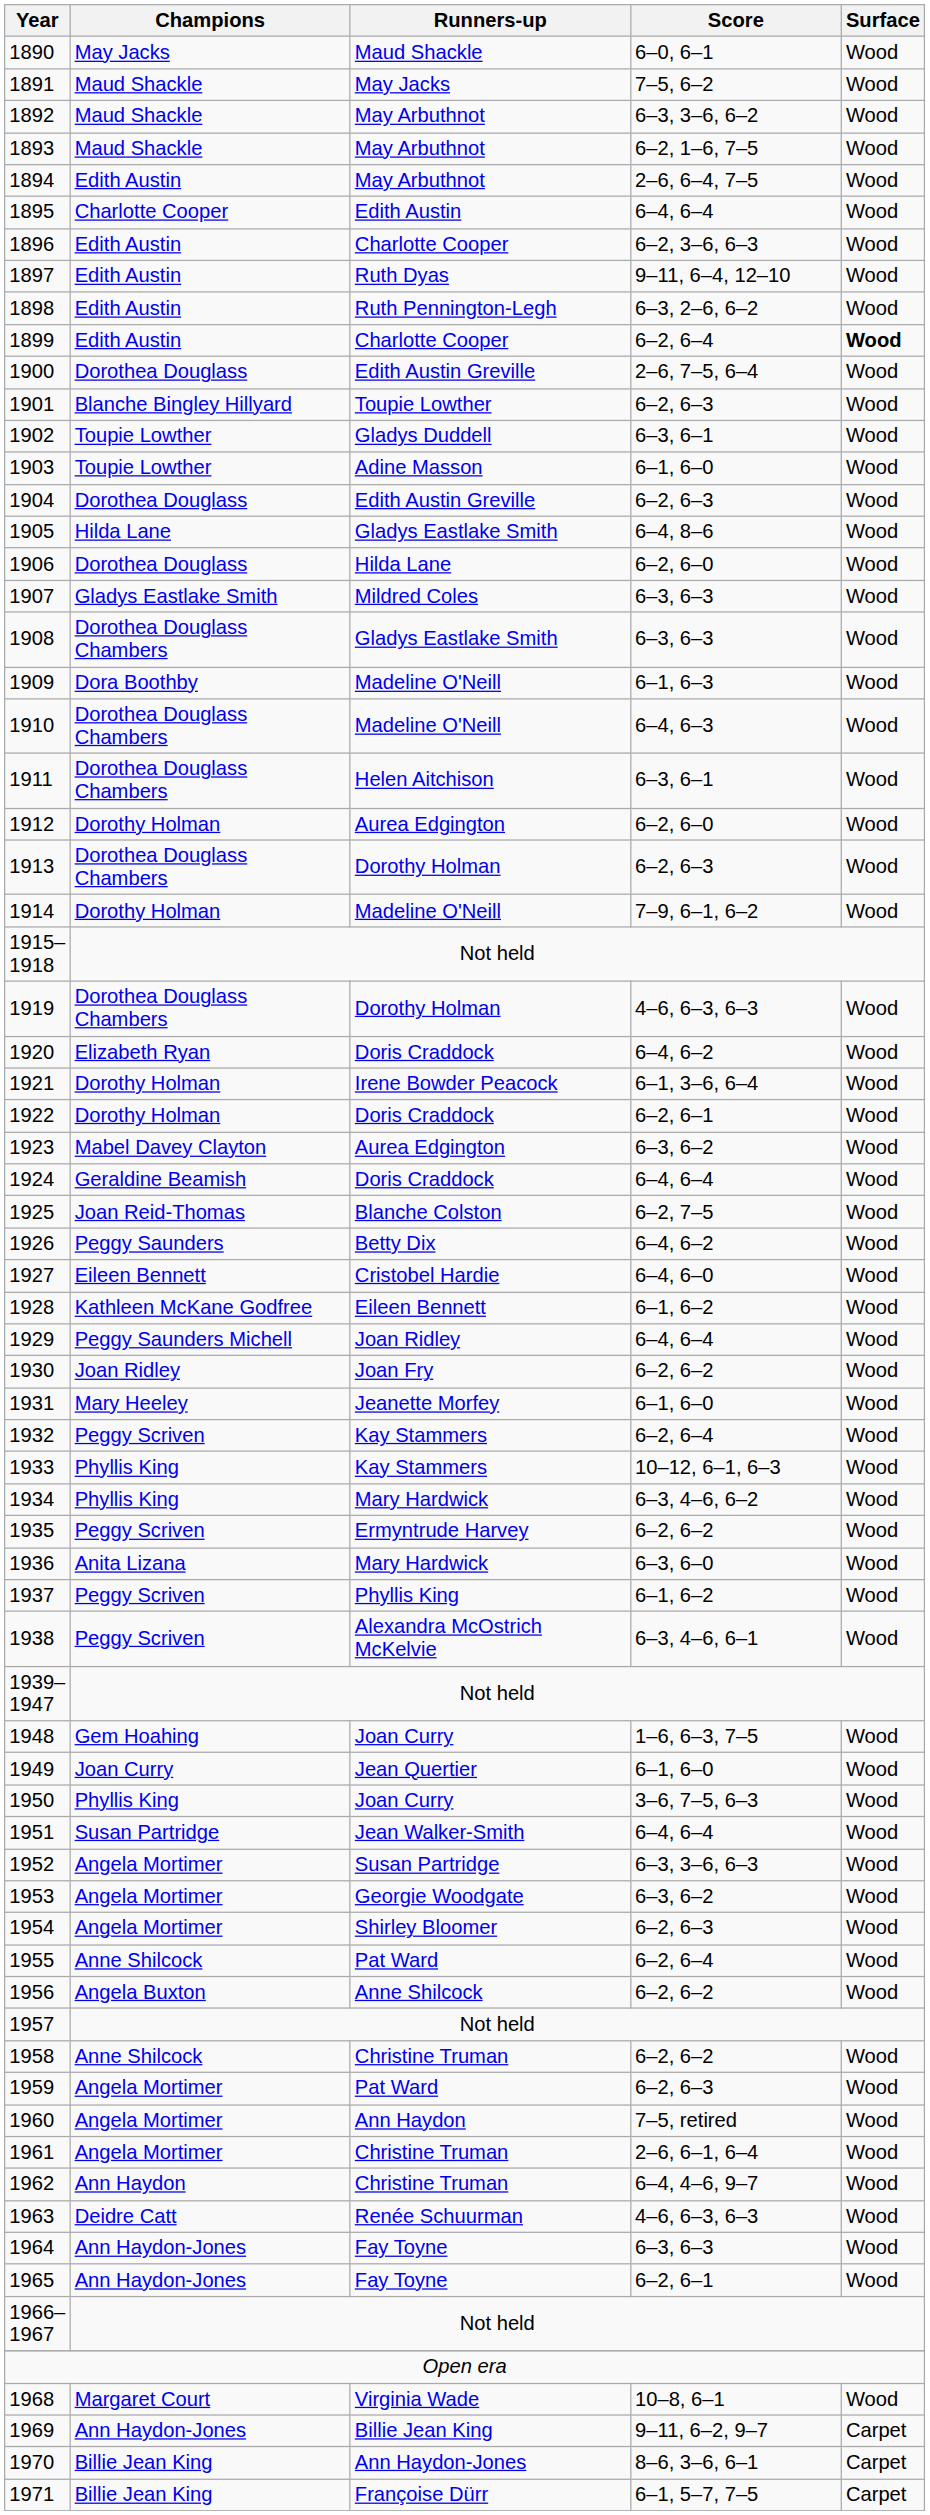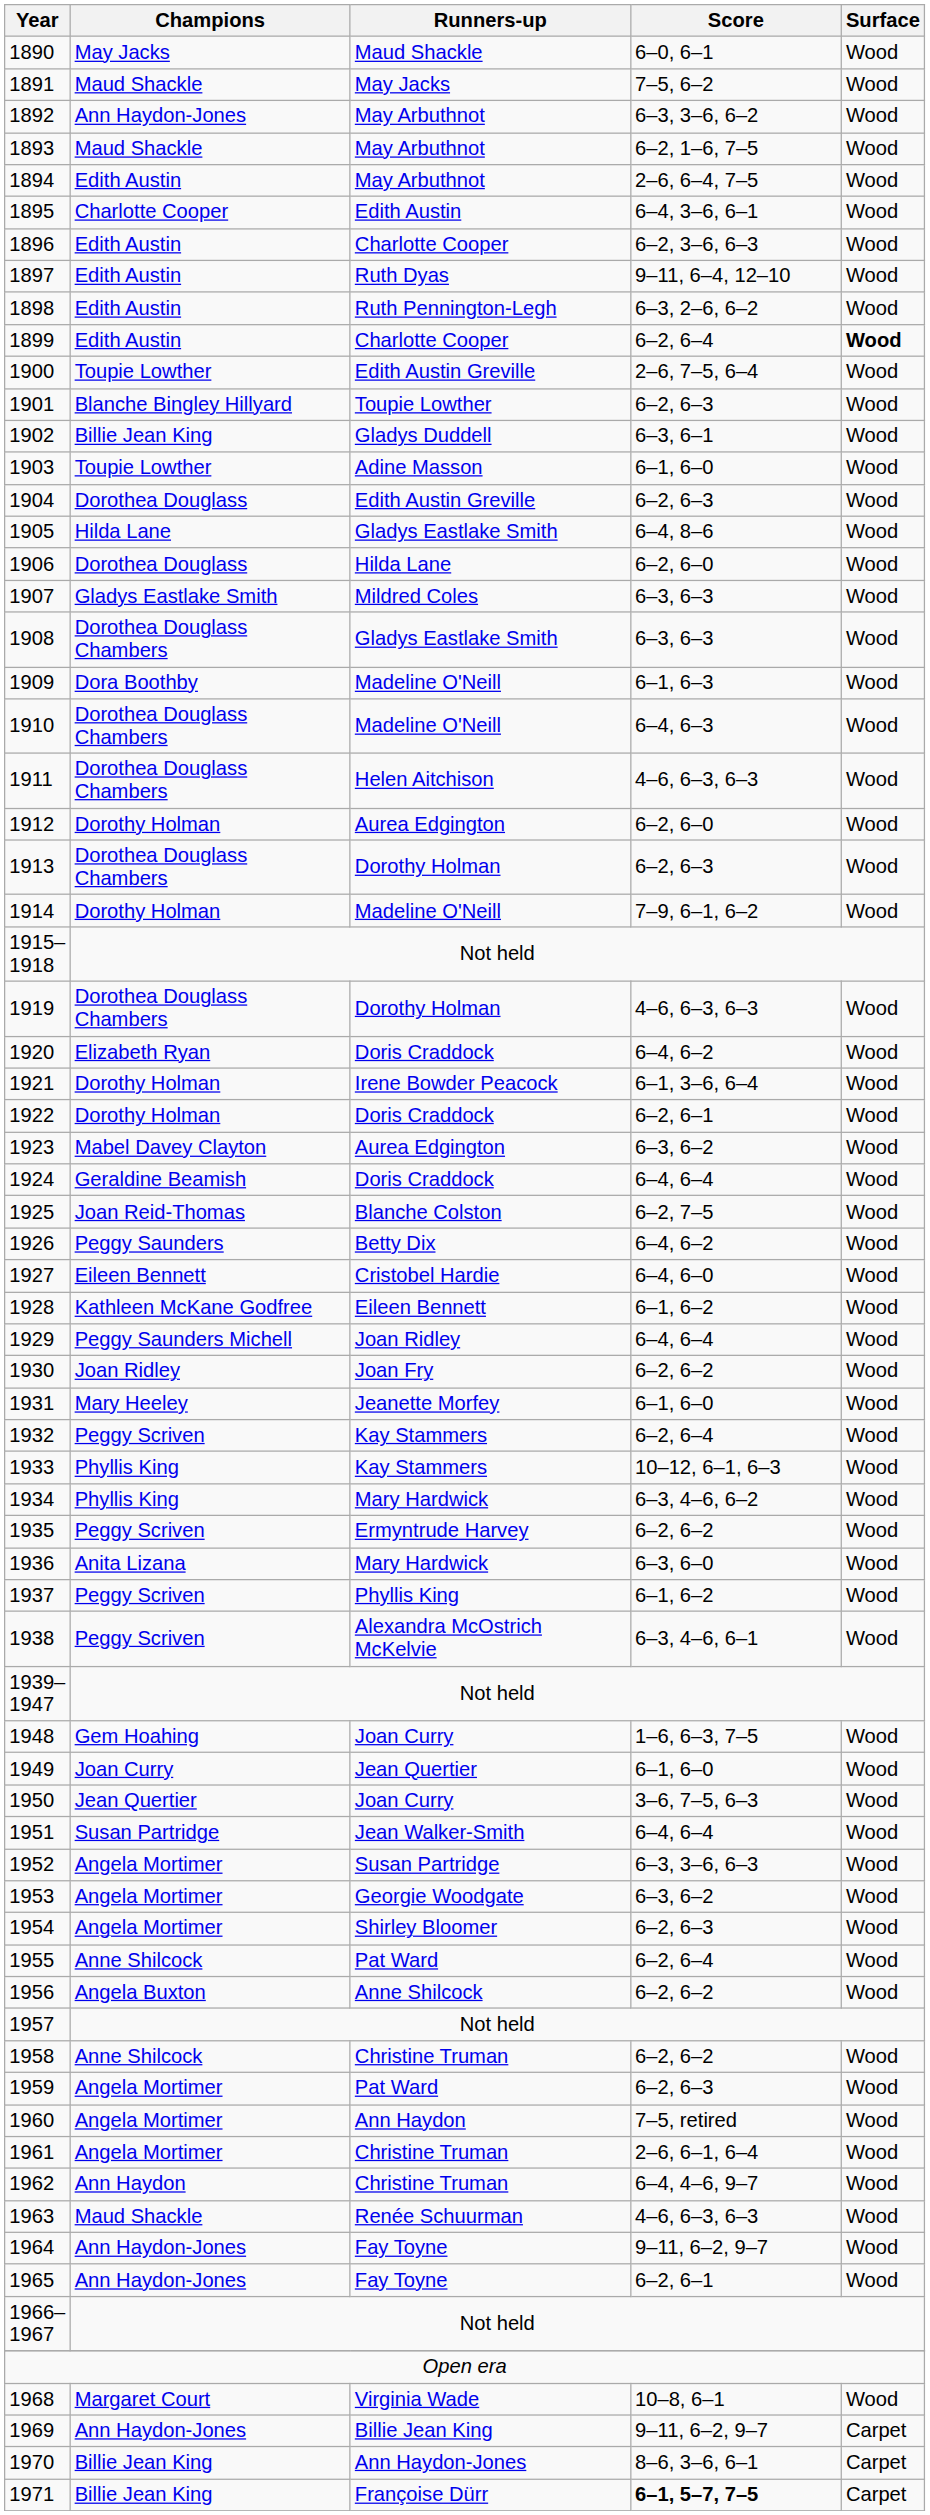1892 | Champions: Maud Shackle -> Ann Haydon-Jones
1895 | Score: 6–4, 6–4 -> 6–4, 3–6, 6–1
1900 | Champions: Dorothea Douglass -> Toupie Lowther
1902 | Champions: Toupie Lowther -> Billie Jean King
1911 | Score: 6–3, 6–1 -> 4–6, 6–3, 6–3
1950 | Champions: Phyllis King -> Jean Quertier
1963 | Champions: Deidre Catt -> Maud Shackle
1964 | Score: 6–3, 6–3 -> 9–11, 6–2, 9–7
1971 | Score: normal -> bold
